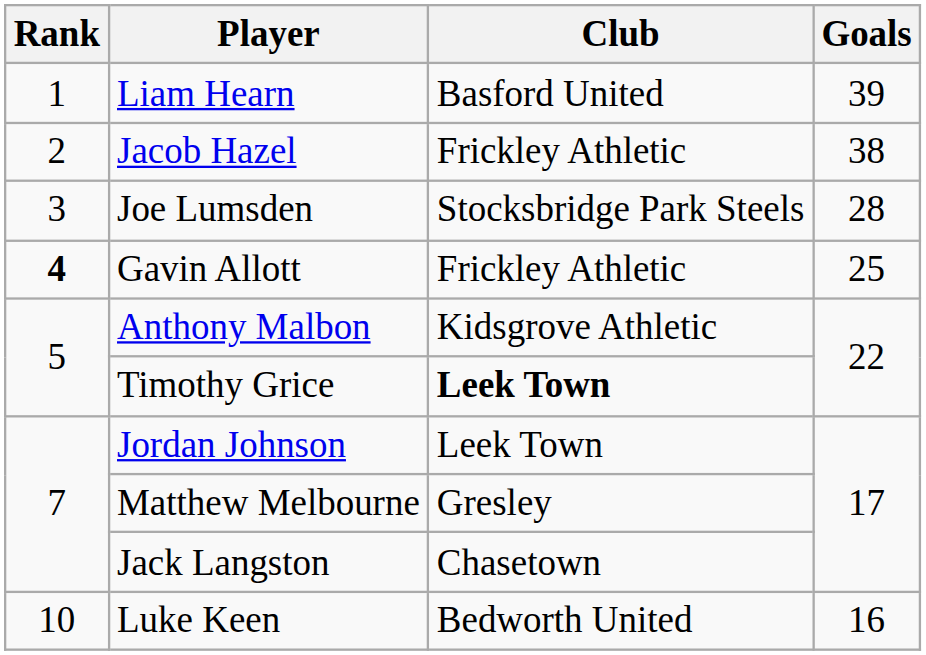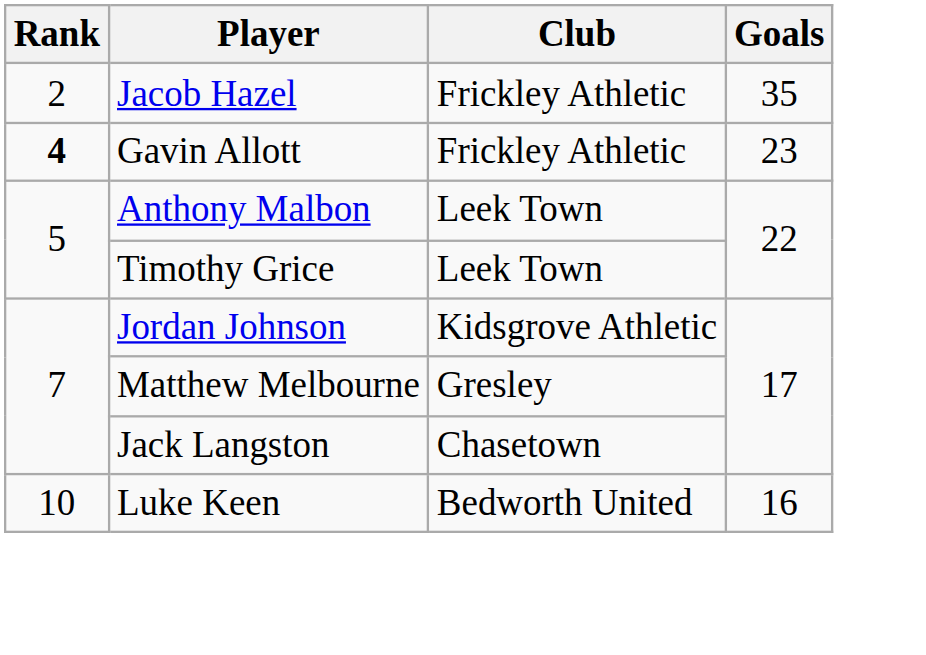- row: 1 | Liam Hearn | Basford United | 39
Jacob Hazel | Goals: 38 -> 35
- row: 3 | Joe Lumsden | Stocksbridge Park Steels | 28
Gavin Allott | Goals: 25 -> 23
Anthony Malbon | Club: Kidsgrove Athletic -> Leek Town
Timothy Grice | Club: bold -> normal
Jordan Johnson | Club: Leek Town -> Kidsgrove Athletic
